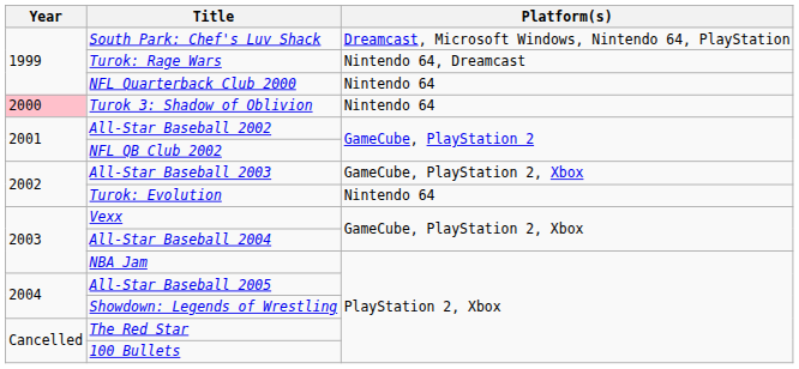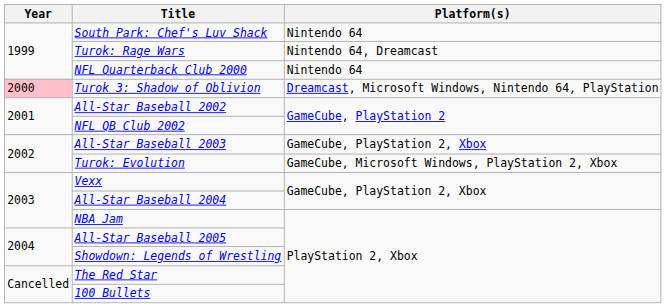South Park: Chef's Luv Shack | Platform(s): Dreamcast, Microsoft Windows, Nintendo 64, PlayStation -> Nintendo 64
Turok 3: Shadow of Oblivion | Platform(s): Nintendo 64 -> Dreamcast, Microsoft Windows, Nintendo 64, PlayStation
Turok: Evolution | Platform(s): Nintendo 64 -> GameCube, Microsoft Windows, PlayStation 2, Xbox
